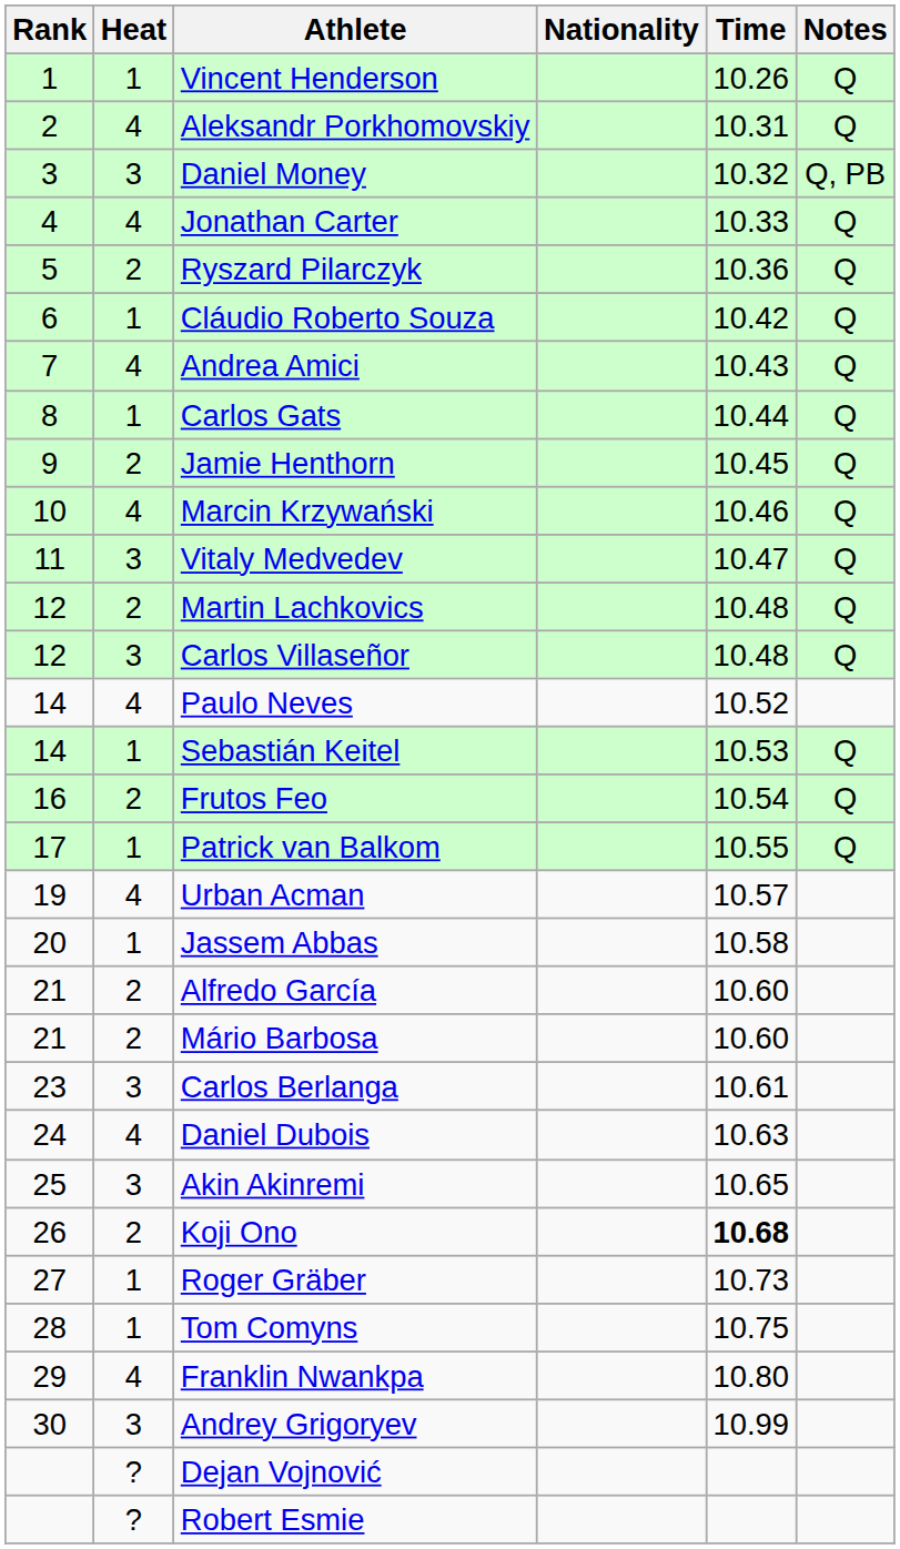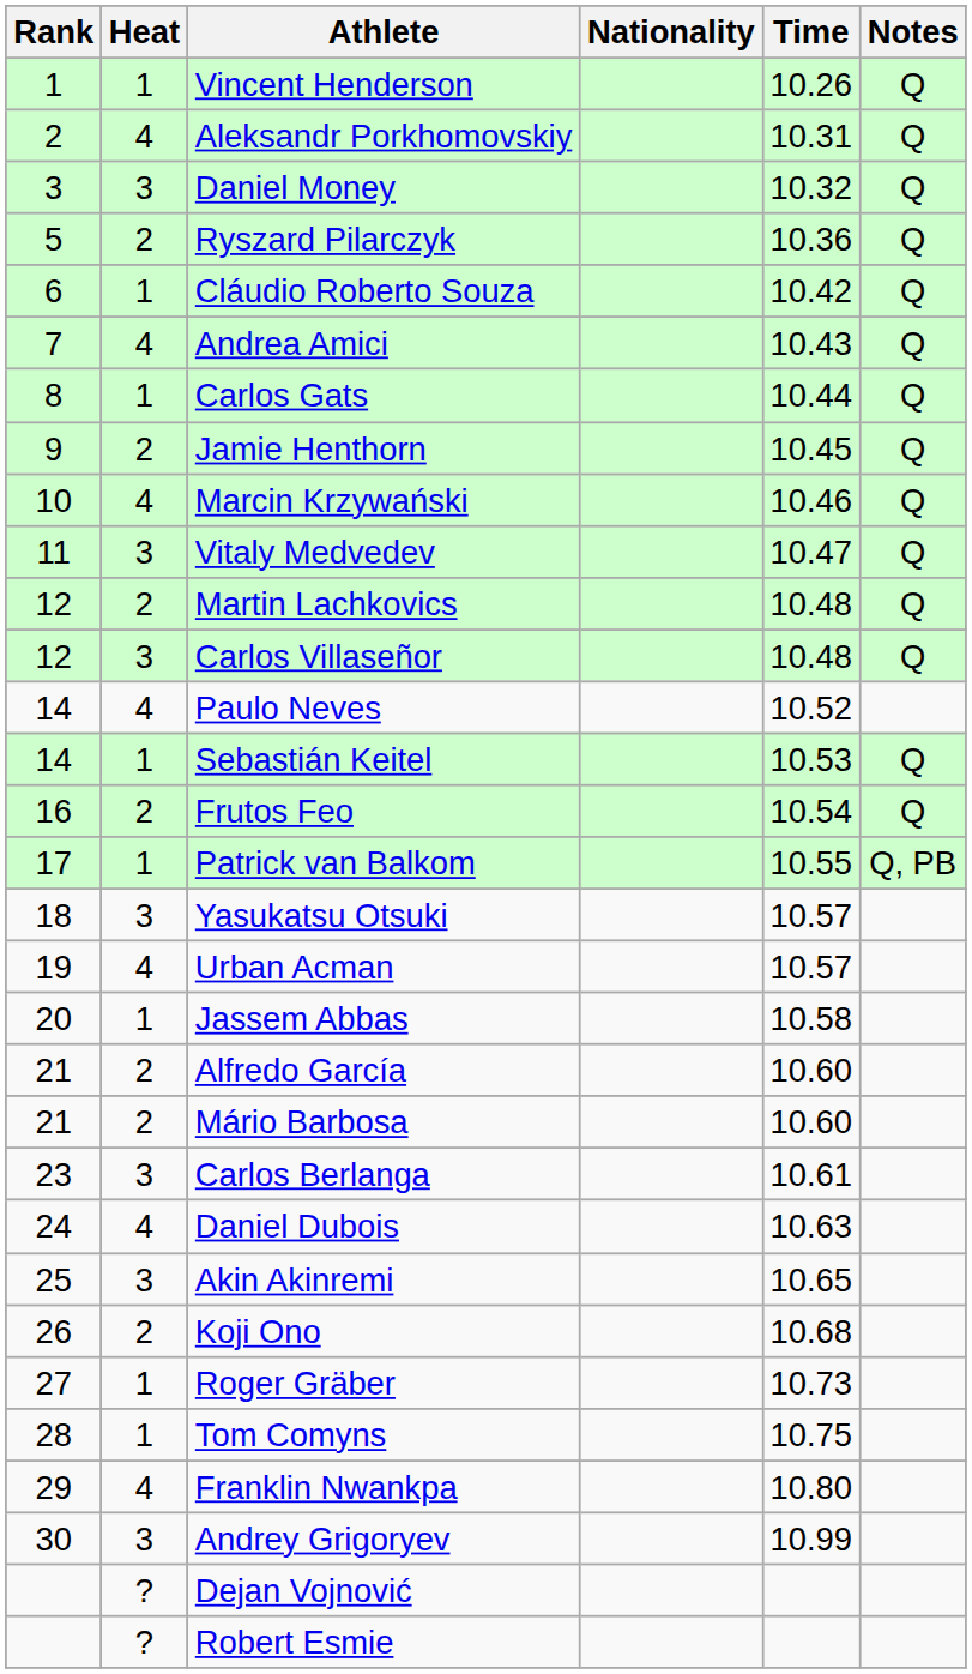Daniel Money | Notes: Q, PB -> Q
- row: 4 | 4 | Jonathan Carter | 10.33 | Q
Patrick van Balkom | Notes: Q -> Q, PB
+ row: 18 | 3 | Yasukatsu Otsuki | 10.57
Koji Ono | Time: bold -> normal
